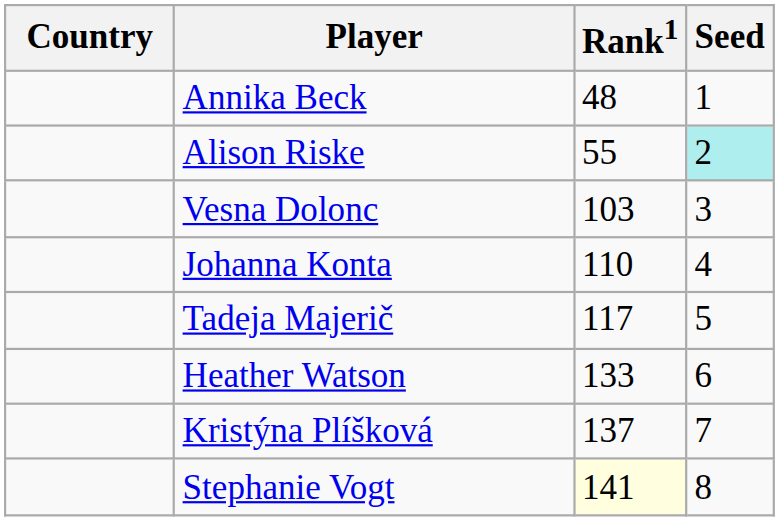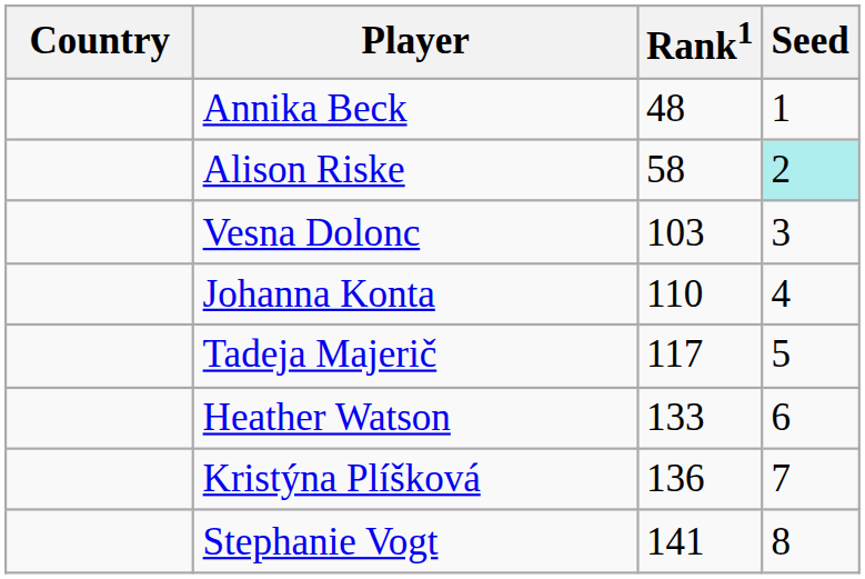Alison Riske | Rank1: 55 -> 58
Kristýna Plíšková | Rank1: 137 -> 136
Stephanie Vogt | Rank1: lightyellow background -> no background
